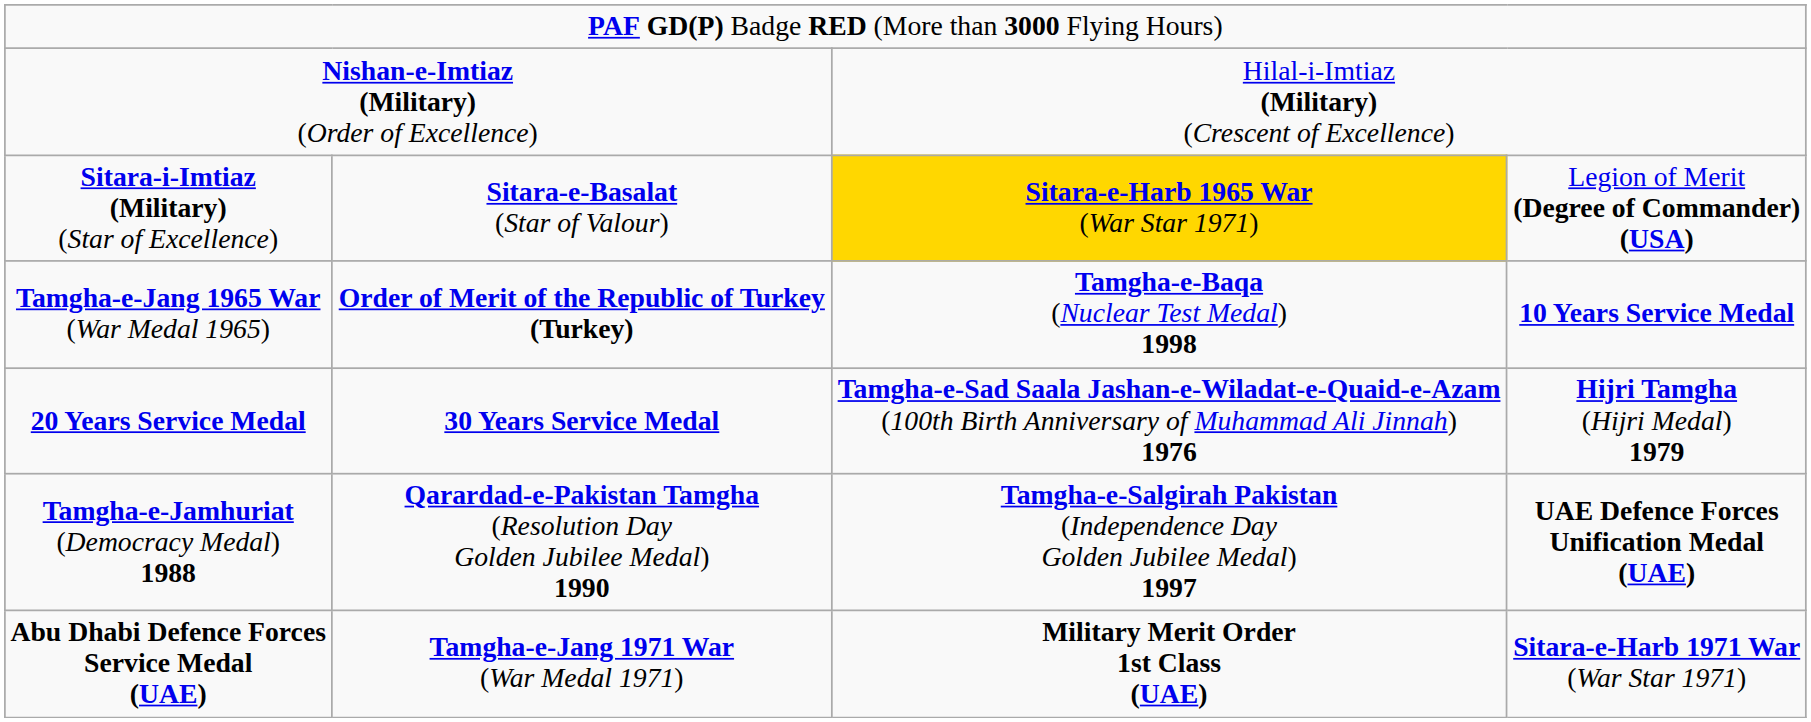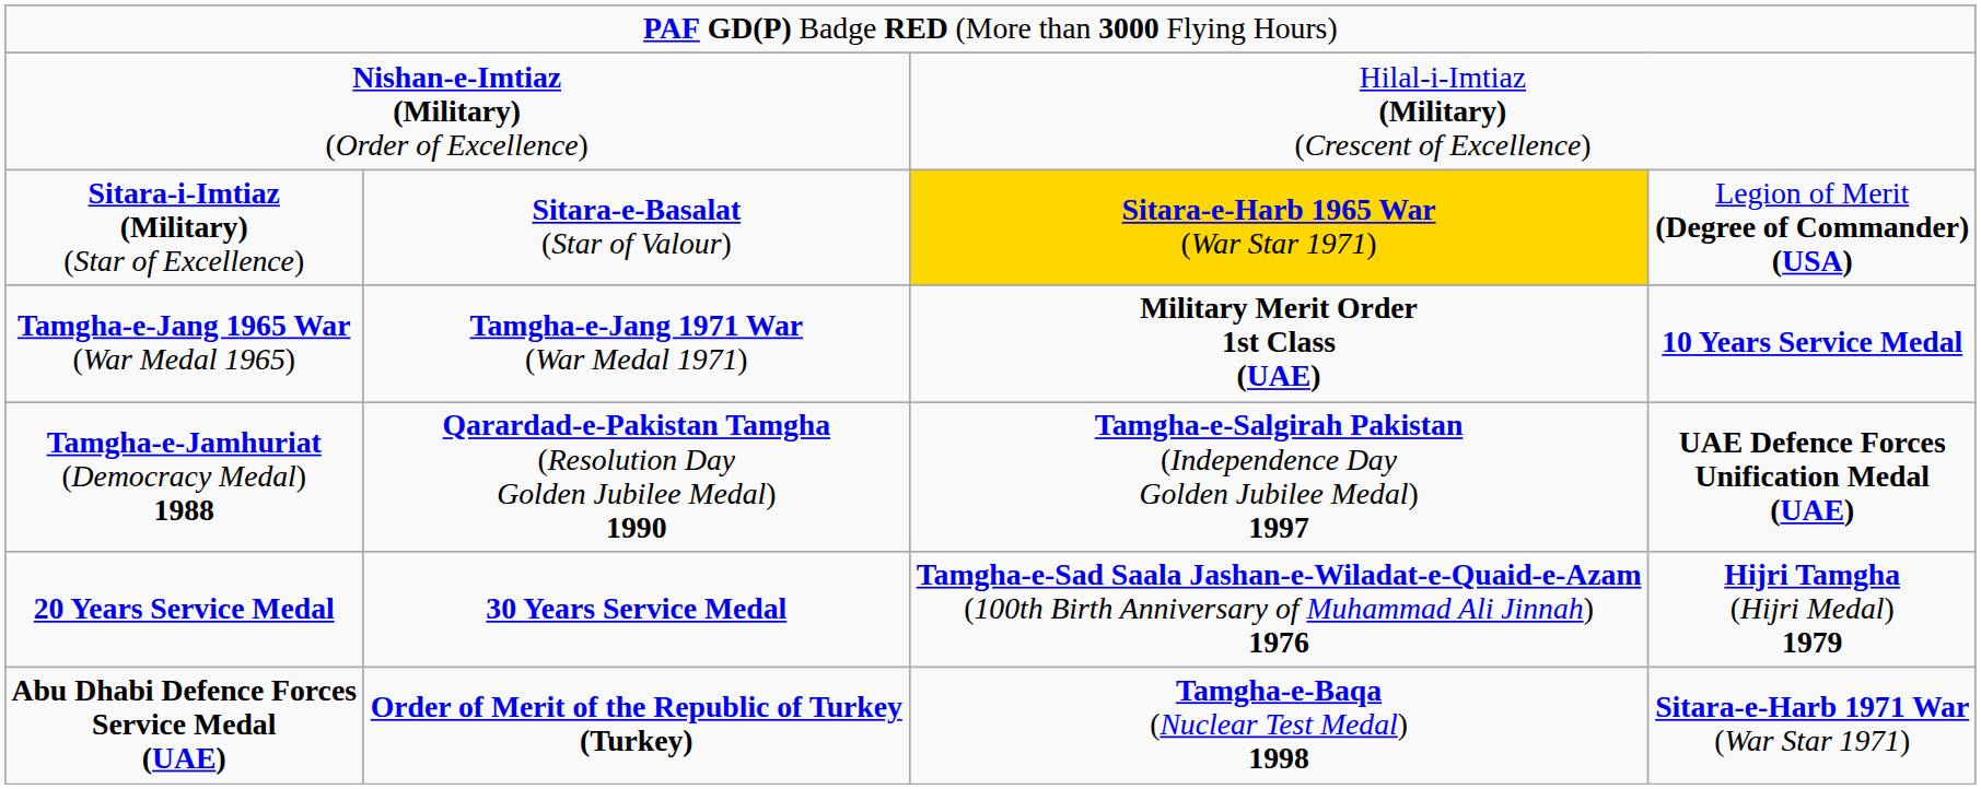Tamgha-e-Jang 1965 War (War Medal 1965) | column 2: Order of Merit of the Republic of Turkey (Turkey) -> Tamgha-e-Jang 1971 War (War Medal 1971)
Tamgha-e-Jang 1965 War (War Medal 1965) | column 3: Tamgha-e-Baqa (Nuclear Test Medal) 1998 -> Military Merit Order 1st Class (UAE)
rows swapped: 20 Years Service Medal <-> Tamgha-e-Jamhuriat (Democracy Medal) 1988
Abu Dhabi Defence Forces Service Medal (UAE) | column 2: Tamgha-e-Jang 1971 War (War Medal 1971) -> Order of Merit of the Republic of Turkey (Turkey)
Abu Dhabi Defence Forces Service Medal (UAE) | column 3: Military Merit Order 1st Class (UAE) -> Tamgha-e-Baqa (Nuclear Test Medal) 1998
